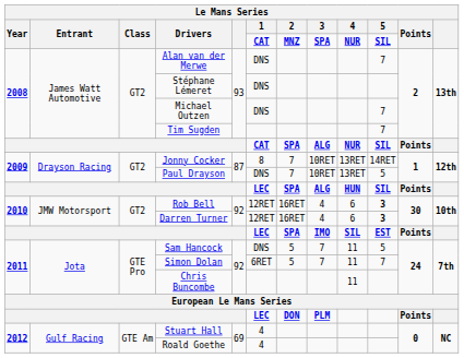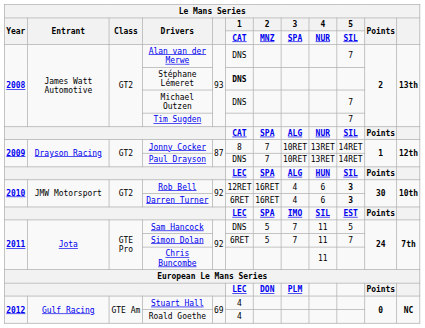Stéphane Lémeret | 1: normal -> bold
Paul Drayson | 5: 5 -> 14RET
Darren Turner | 1: 12RET -> 6RET
